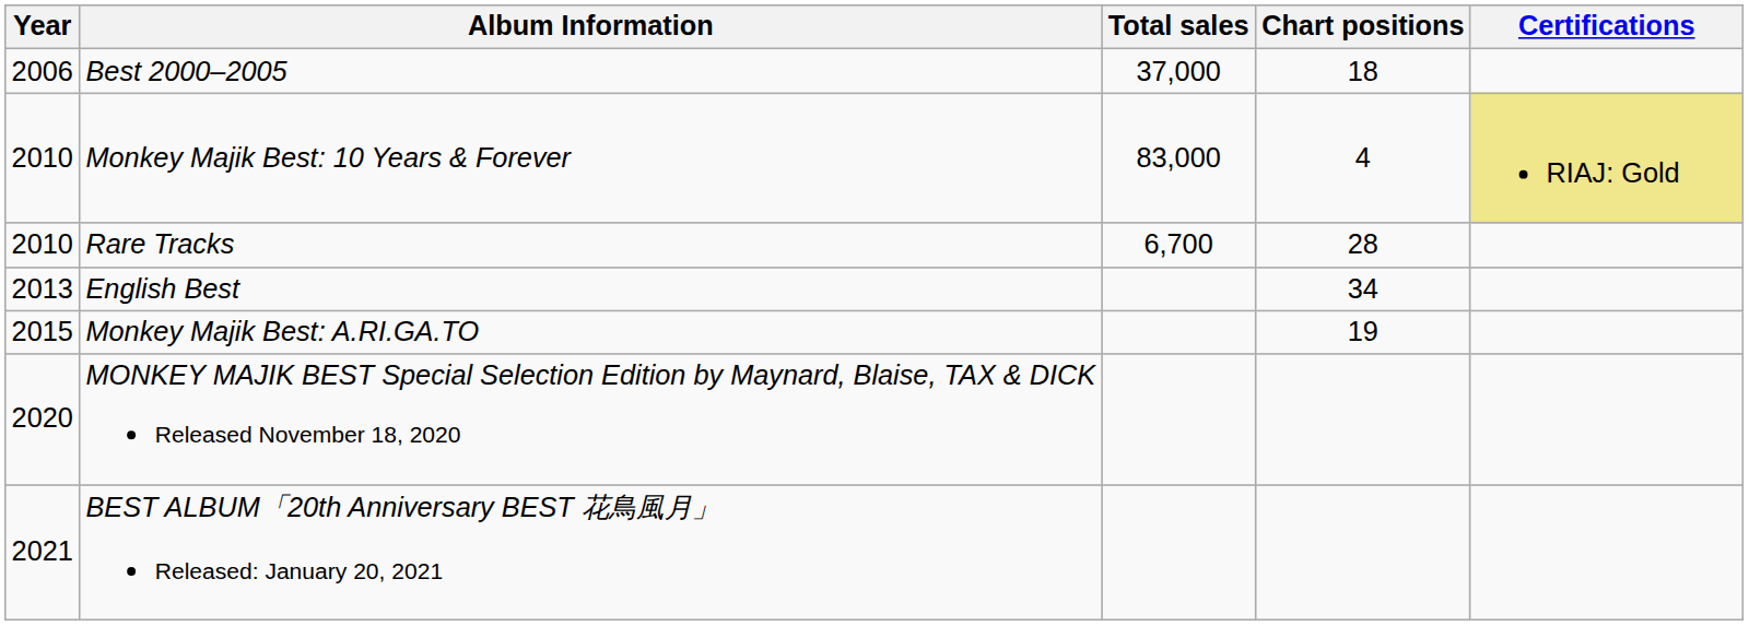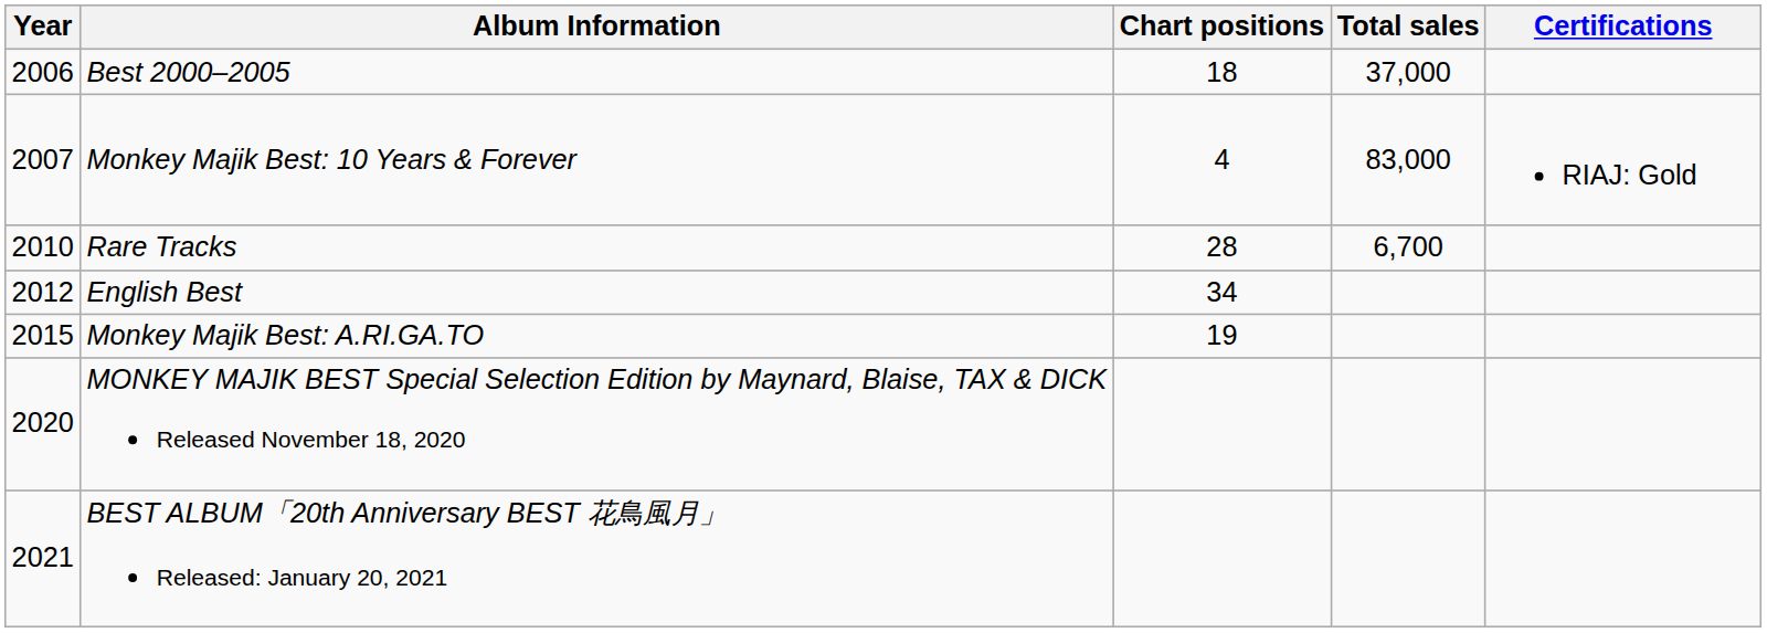columns swapped: Chart positions <-> Total sales
Monkey Majik Best: 10 Years & Forever | Year: 2010 -> 2007
Monkey Majik Best: 10 Years & Forever | Certifications: khaki background -> no background
English Best | Year: 2013 -> 2012
